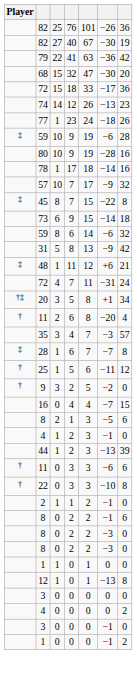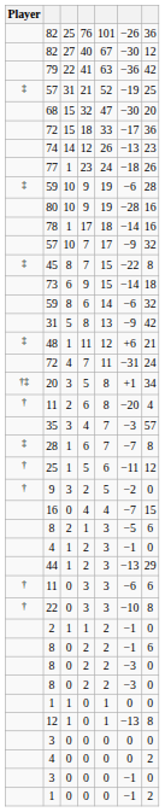82 / 27 | column 7: 19 -> 12
+ row: ‡ | 57 | 31 | 21 | 52 | −19 | 25
44 | column 7: 39 -> 29
